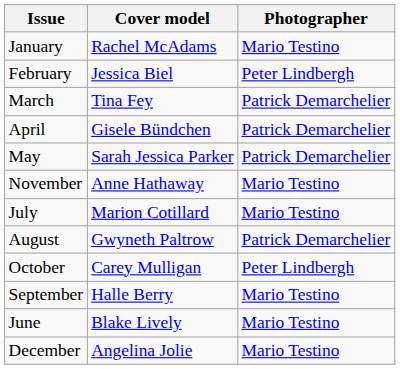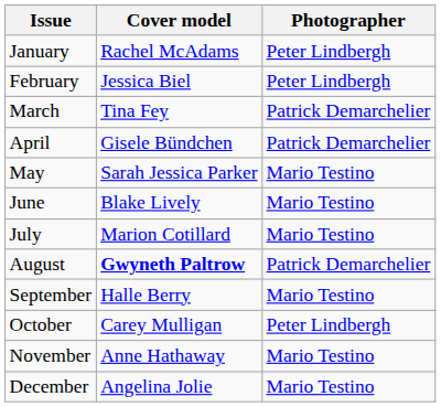January | Photographer: Mario Testino -> Peter Lindbergh
May | Photographer: Patrick Demarchelier -> Mario Testino
rows swapped: June <-> November
August | Cover model: normal -> bold
rows swapped: September <-> October
